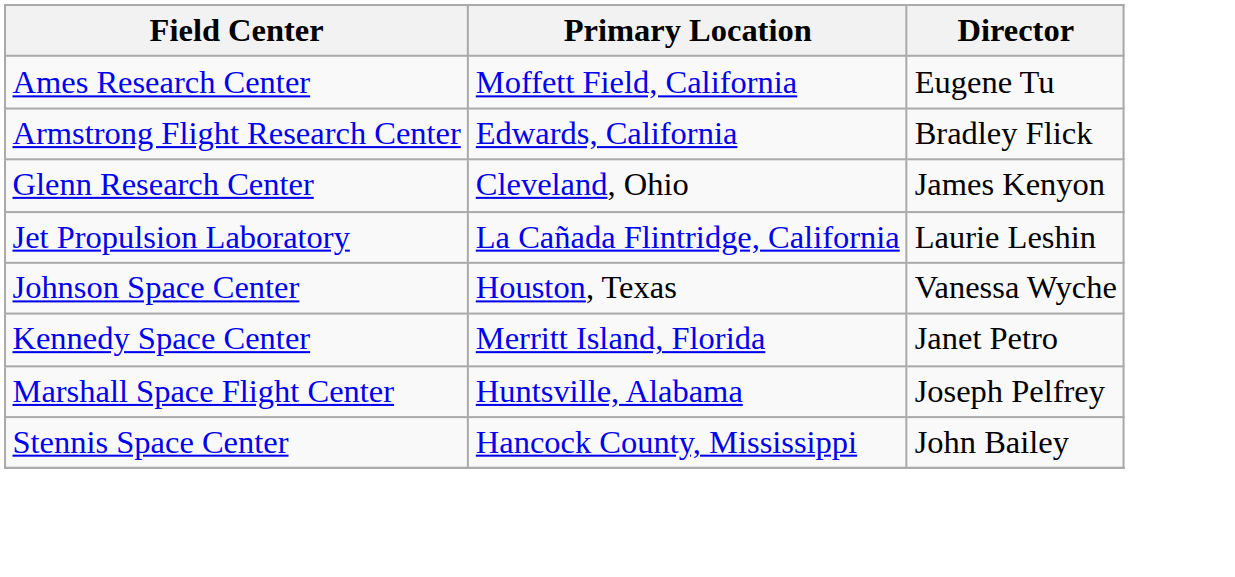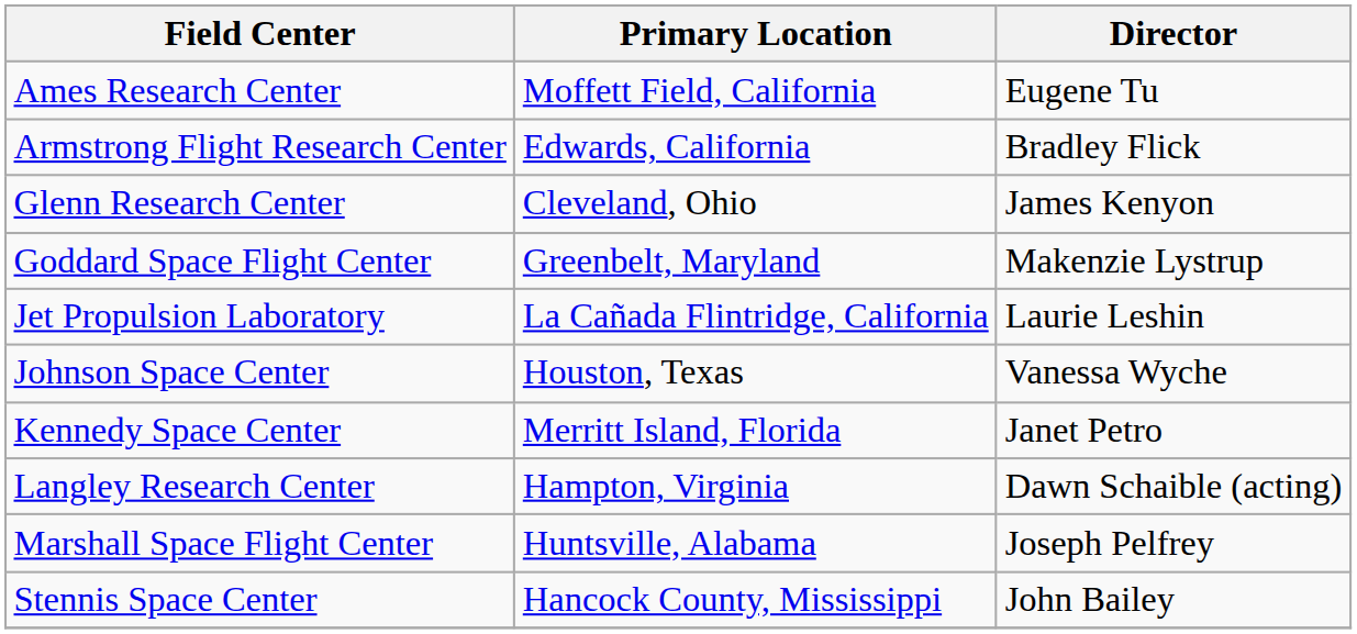+ row: Goddard Space Flight Center | Greenbelt, Maryland | Makenzie Lystrup
+ row: Langley Research Center | Hampton, Virginia | Dawn Schaible (acting)
